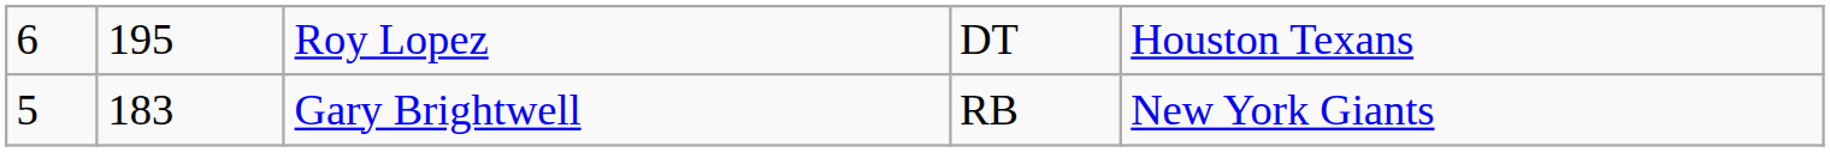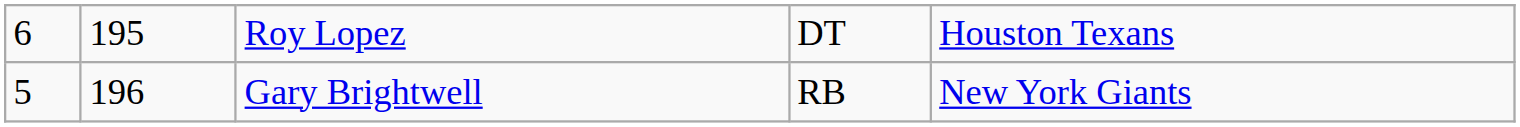Gary Brightwell | column 2: 183 -> 196
